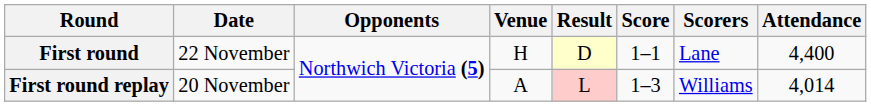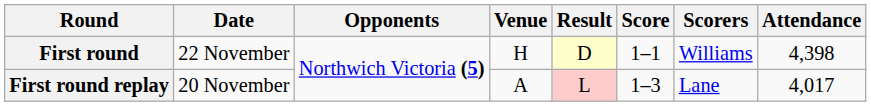First round | Scorers: Lane -> Williams
First round | Attendance: 4,400 -> 4,398
First round replay | Scorers: Williams -> Lane
First round replay | Attendance: 4,014 -> 4,017
